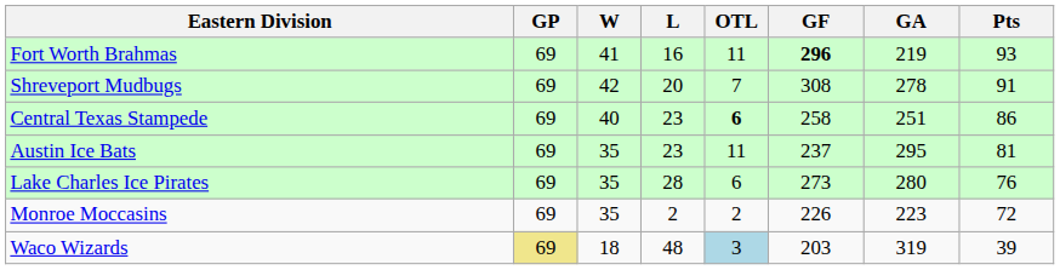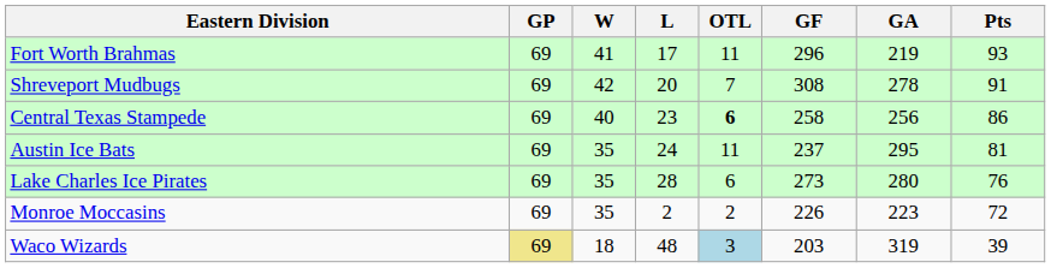Fort Worth Brahmas | L: 16 -> 17
Fort Worth Brahmas | GF: bold -> normal
Central Texas Stampede | GA: 251 -> 256
Austin Ice Bats | L: 23 -> 24
